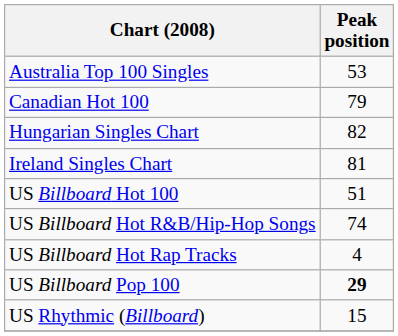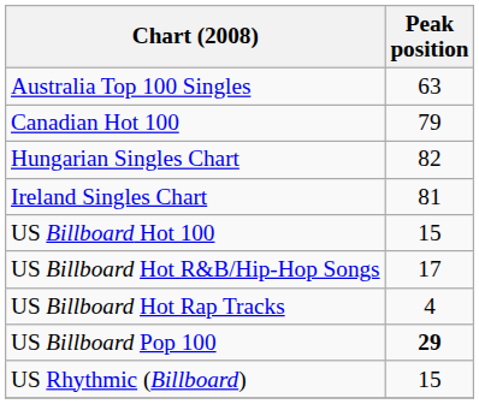Australia Top 100 Singles | Peak position: 53 -> 63
US Billboard Hot 100 | Peak position: 51 -> 15
US Billboard Hot R&B/Hip-Hop Songs | Peak position: 74 -> 17
